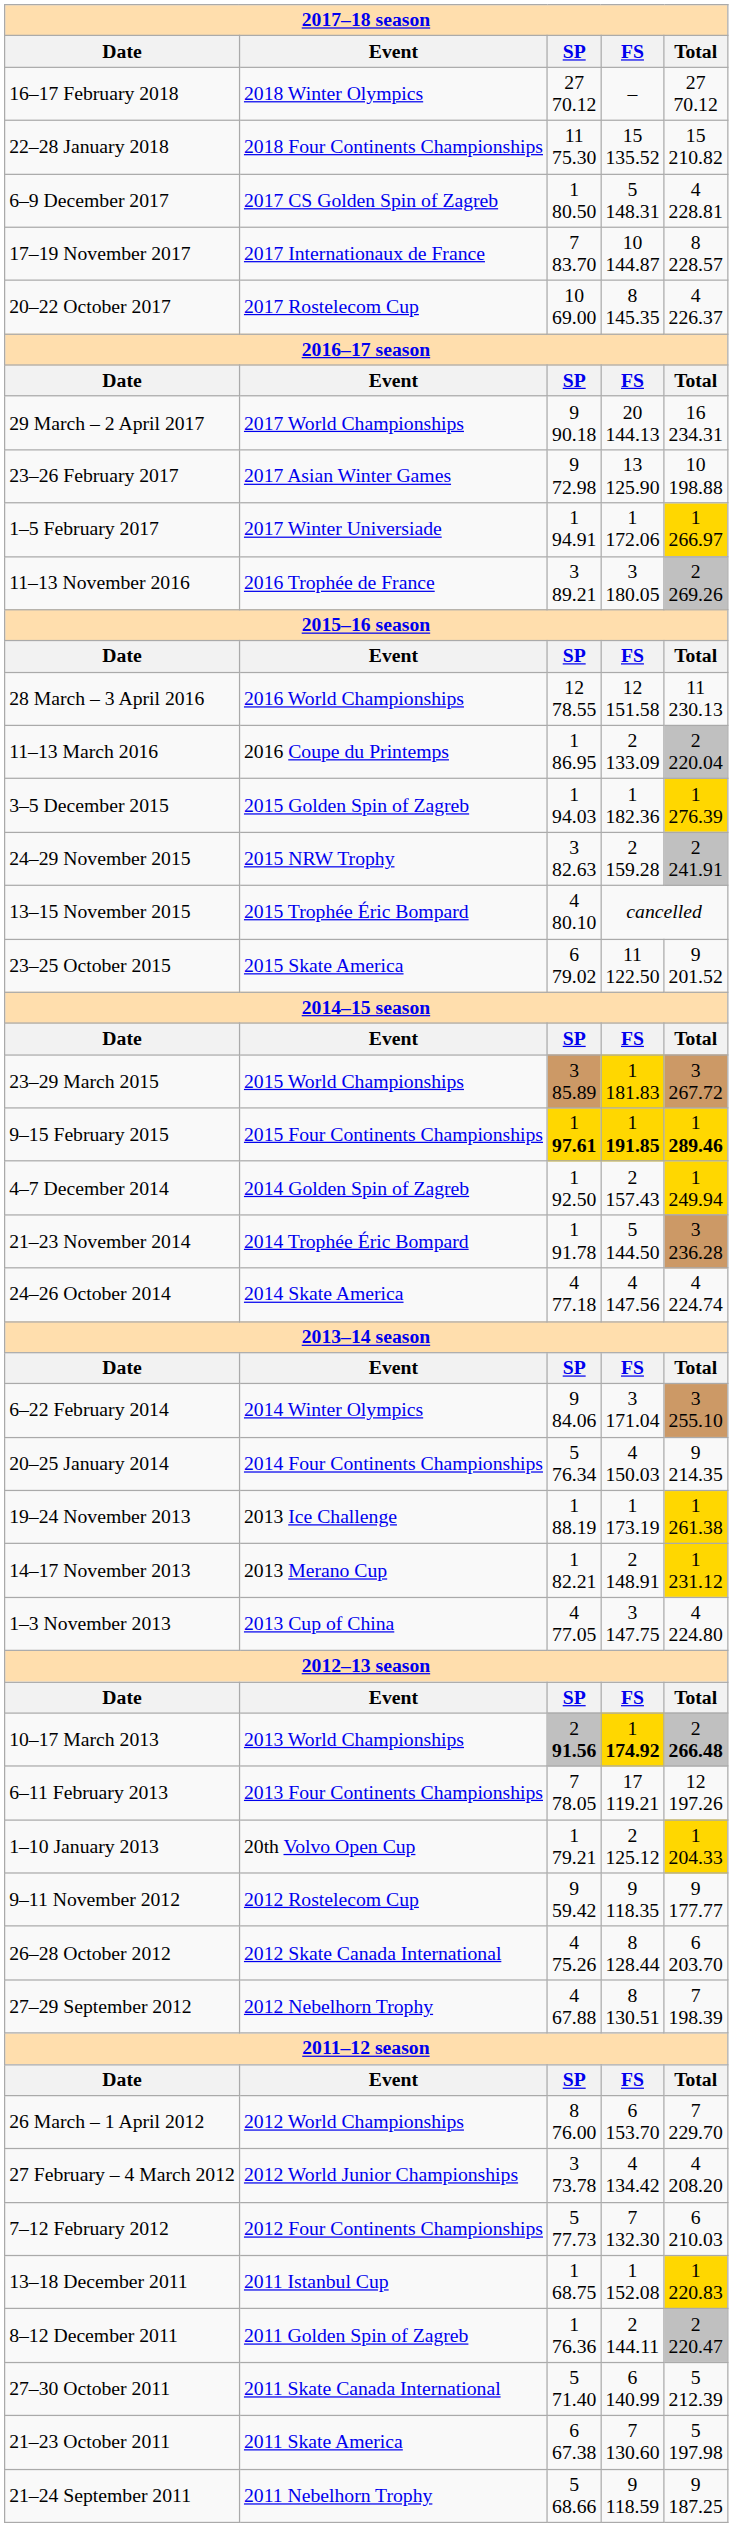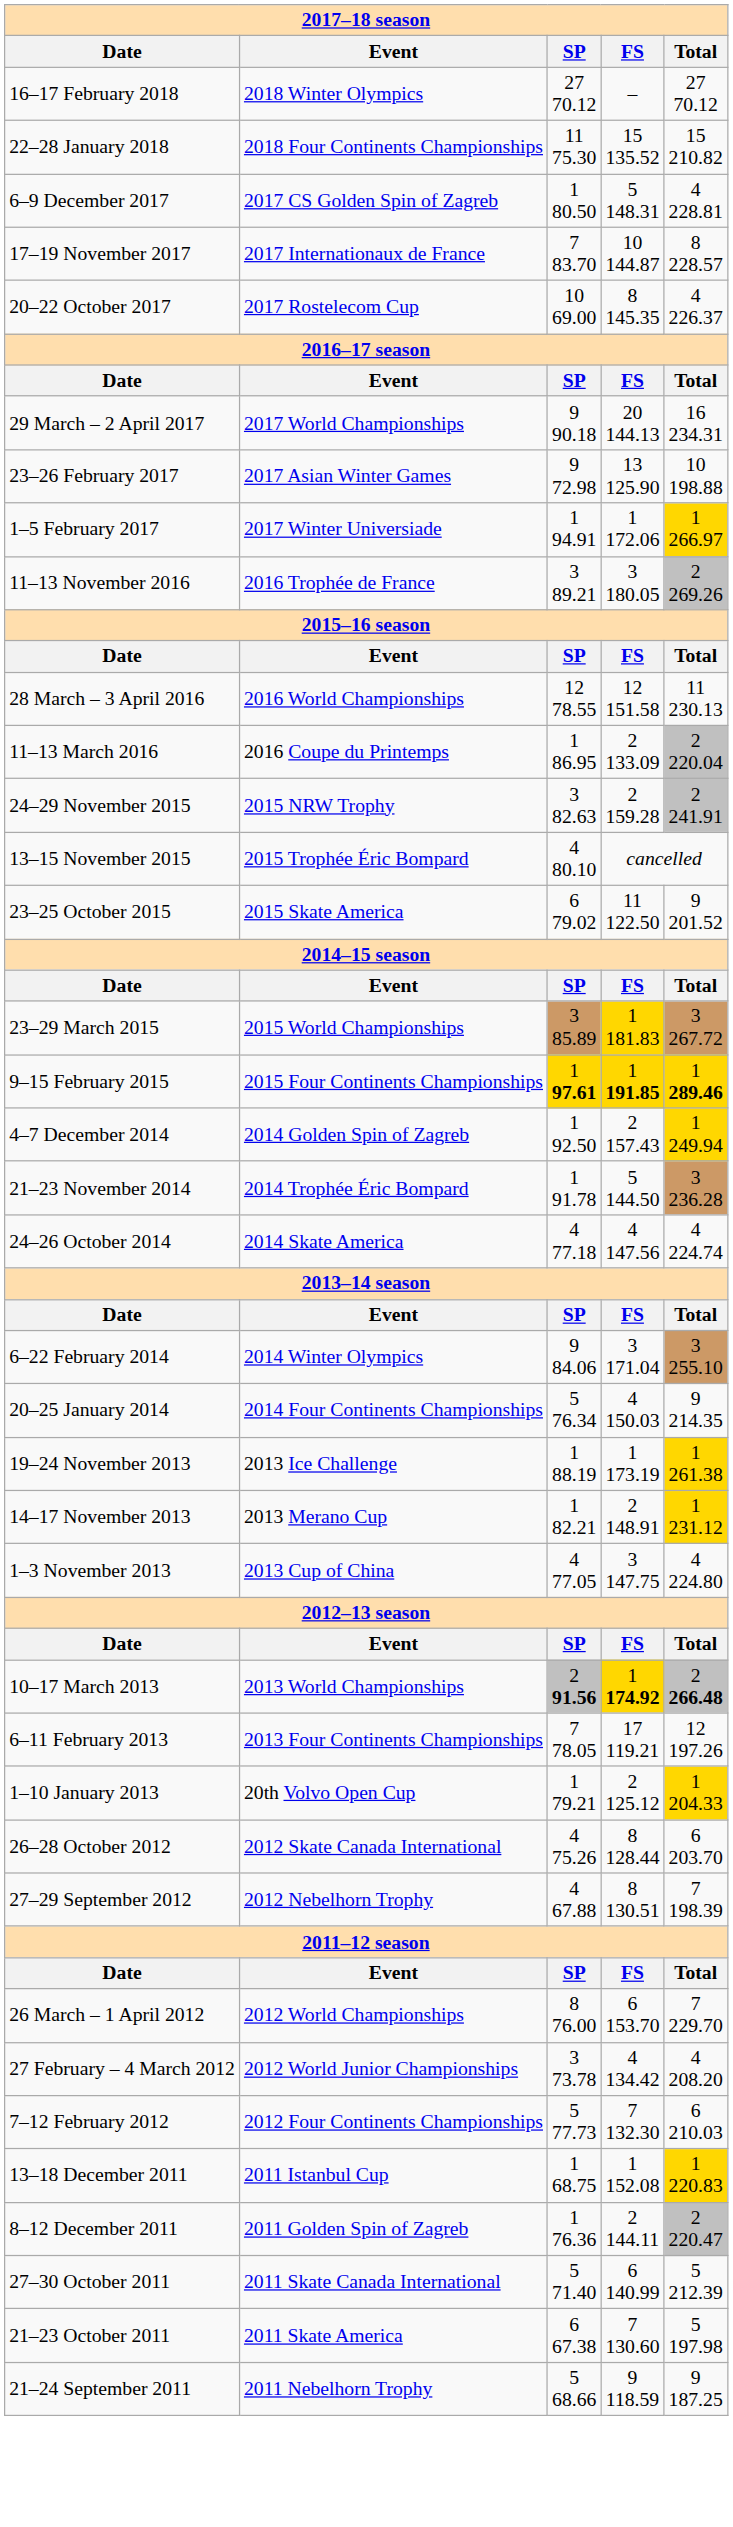- row: 3–5 December 2015 | 2015 Golden Spin of Zagreb | 1 94.03 | 1 182.36 | 1 276.39
- row: 9–11 November 2012 | 2012 Rostelecom Cup | 9 59.42 | 9 118.35 | 9 177.77
